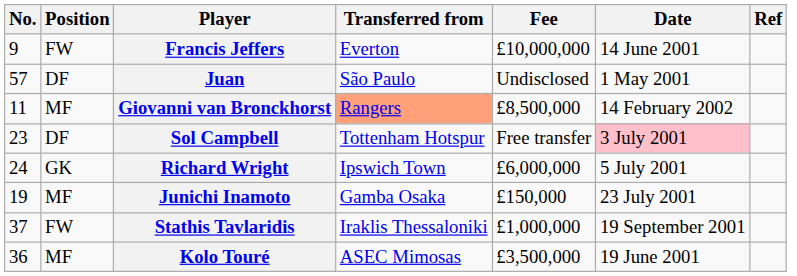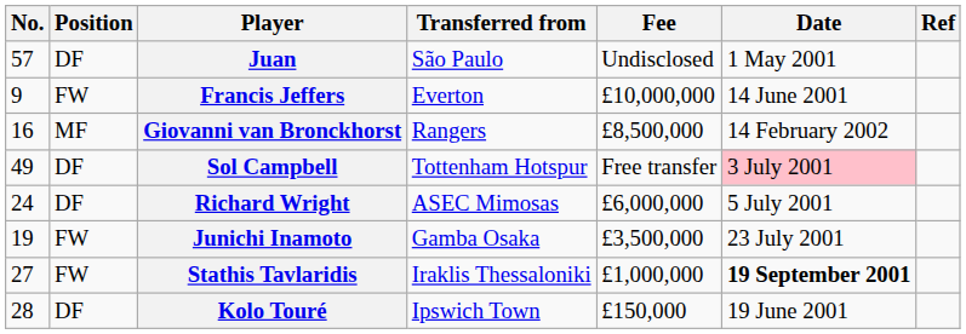rows swapped: Juan <-> Francis Jeffers
Giovanni van Bronckhorst | No.: 11 -> 16
Giovanni van Bronckhorst | Transferred from: lightsalmon background -> no background
Sol Campbell | No.: 23 -> 49
Richard Wright | Position: GK -> DF
Richard Wright | Transferred from: Ipswich Town -> ASEC Mimosas
Junichi Inamoto | Position: MF -> FW
Junichi Inamoto | Fee: £150,000 -> £3,500,000
Stathis Tavlaridis | No.: 37 -> 27
Stathis Tavlaridis | Date: normal -> bold
Kolo Touré | No.: 36 -> 28
Kolo Touré | Position: MF -> DF
Kolo Touré | Transferred from: ASEC Mimosas -> Ipswich Town
Kolo Touré | Fee: £3,500,000 -> £150,000
